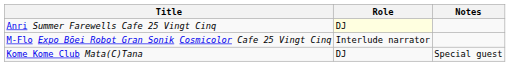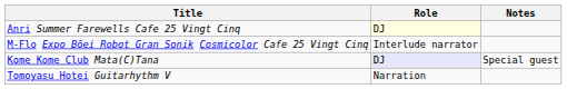Kome Kome Club Mata(C)Tana | Role: no background -> lavender background
+ row: Tomoyasu Hotei Guitarhythm V | Narration
